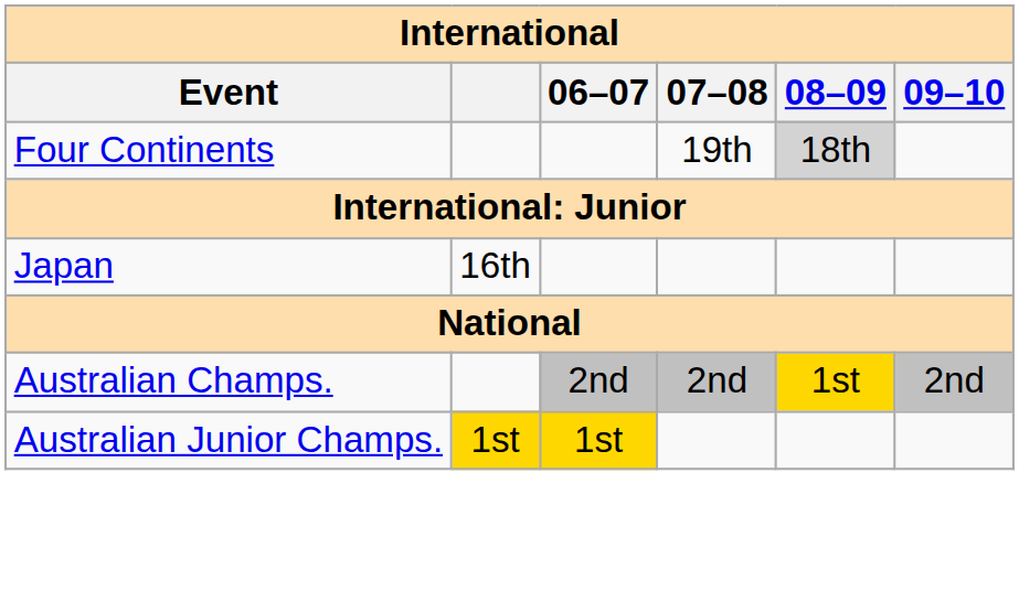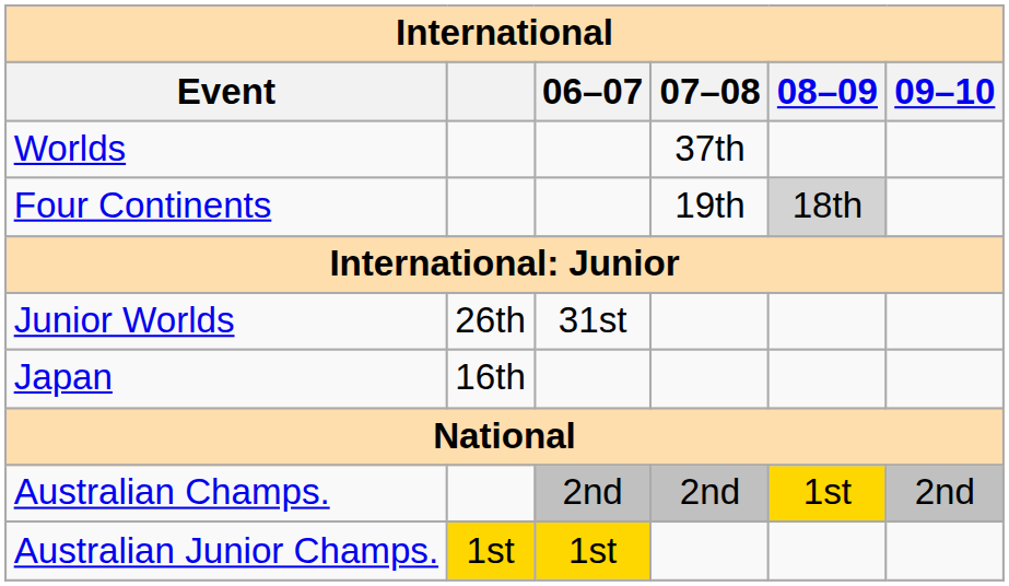+ row: Worlds | 37th
+ row: Junior Worlds | 26th | 31st
